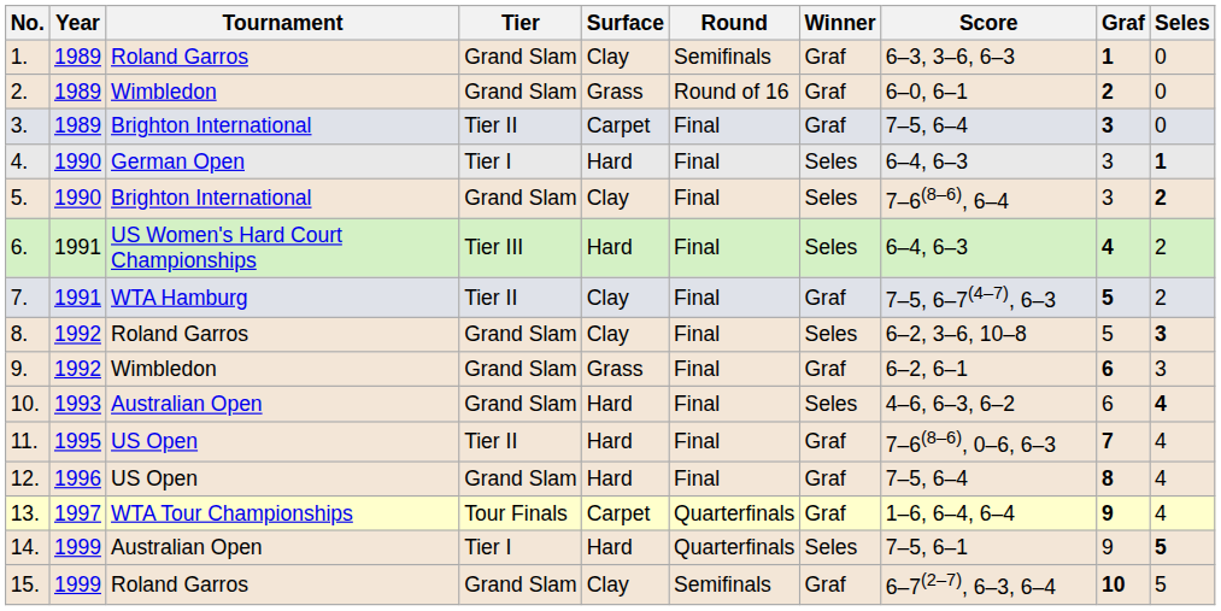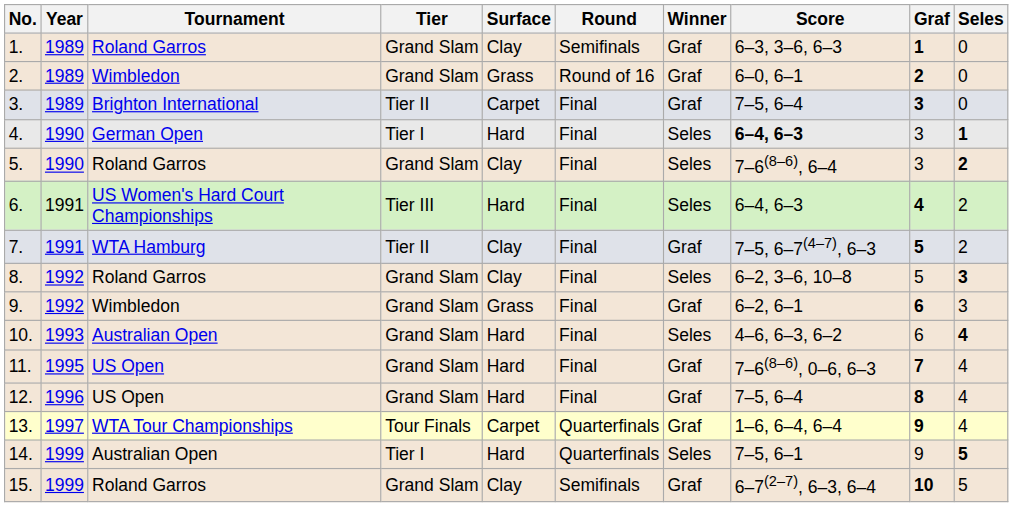4. | Score: normal -> bold
5. | Tournament: Brighton International -> Roland Garros
11. | Tier: Tier II -> Grand Slam
